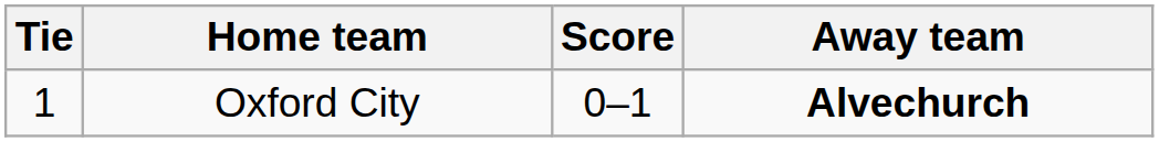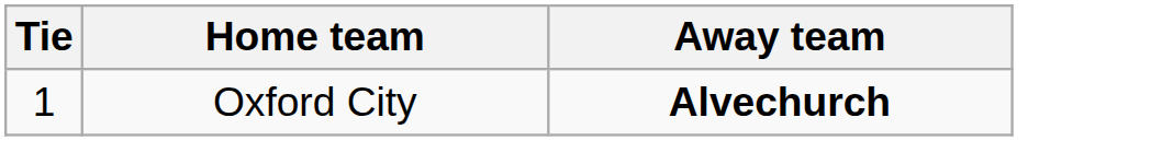- column: Score | 0–1
